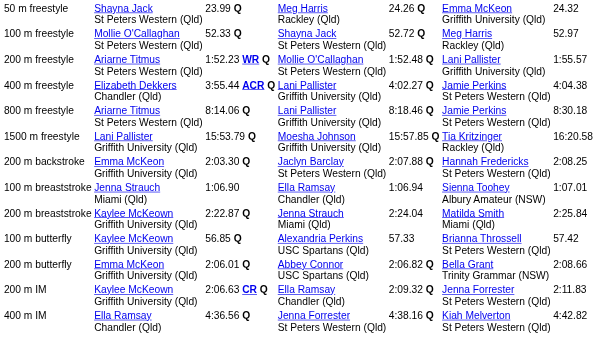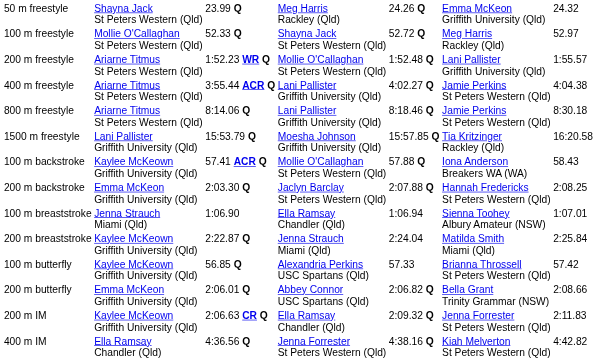400 m freestyle | column 2: Elizabeth Dekkers Chandler (Qld) -> Ariarne Titmus St Peters Western (Qld)
+ row: 100 m backstroke | Kaylee McKeown Griffith University (Qld) | 57.41 ACR Q | Mollie O'Callaghan St Peters Western (Qld) | 57.88 Q | Iona Anderson Breakers WA (WA) | 58.43
